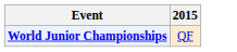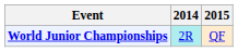+ column: 2014 | 2R
